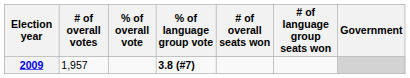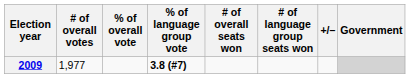+ column: +/–
2009 | # of overall votes: 1,957 -> 1,977
